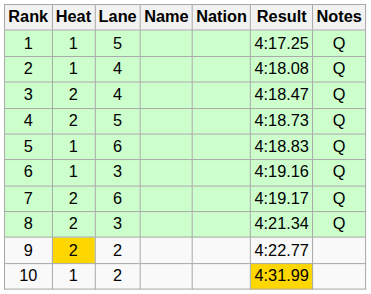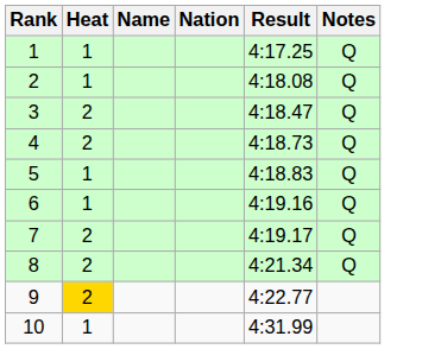- column: Lane | 5 | 4 | 4 | 5 | 6 | 3 | 6 | 3 | 2 | 2
10 | Result: gold background -> no background
